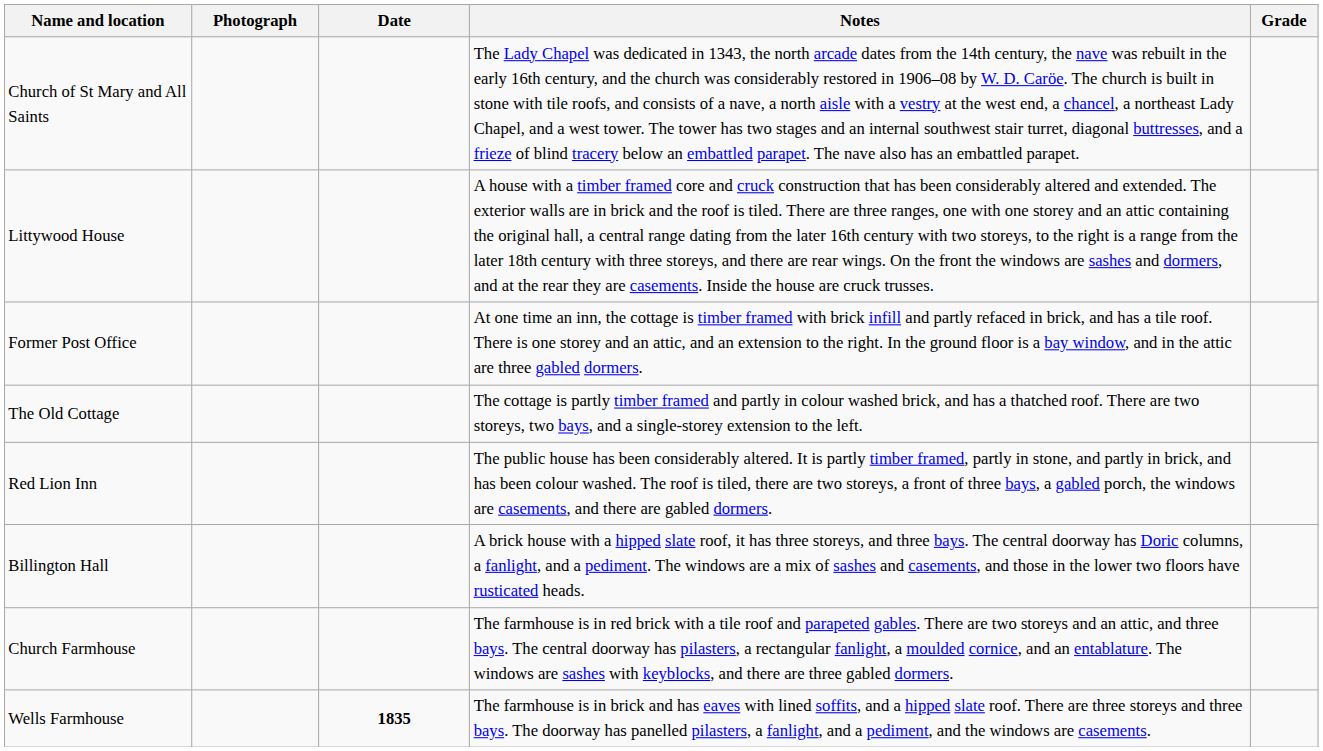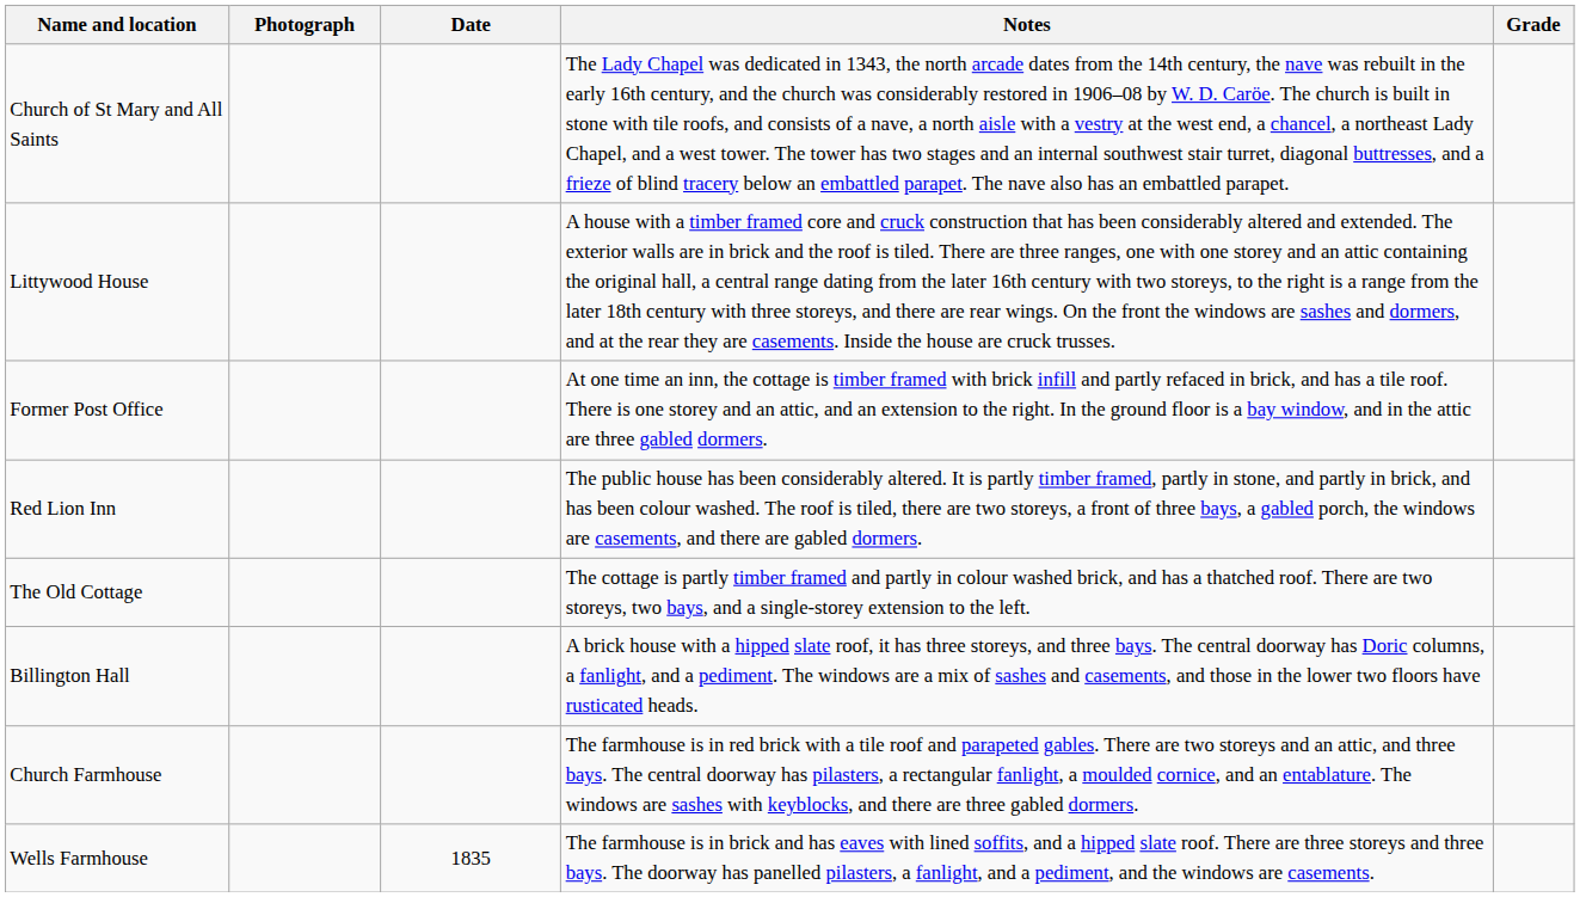rows swapped: Red Lion Inn <-> The Old Cottage
Wells Farmhouse | Date: bold -> normal
